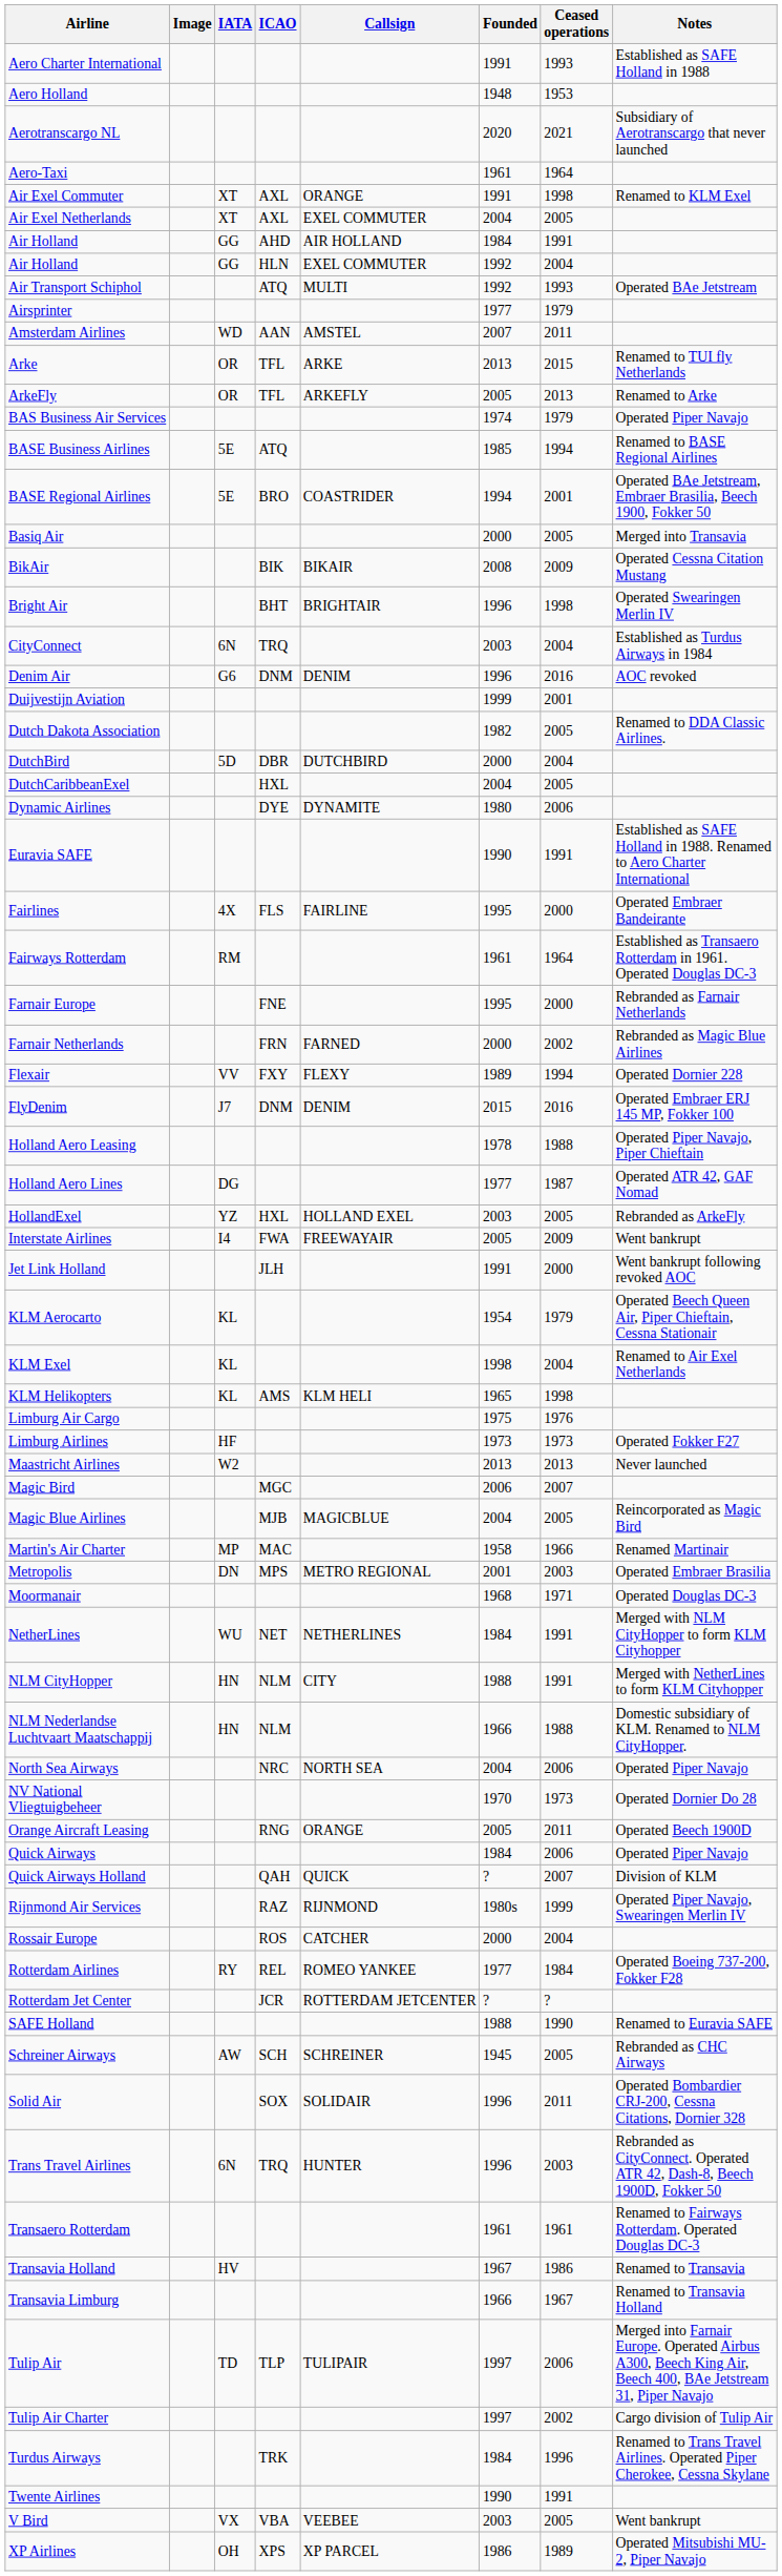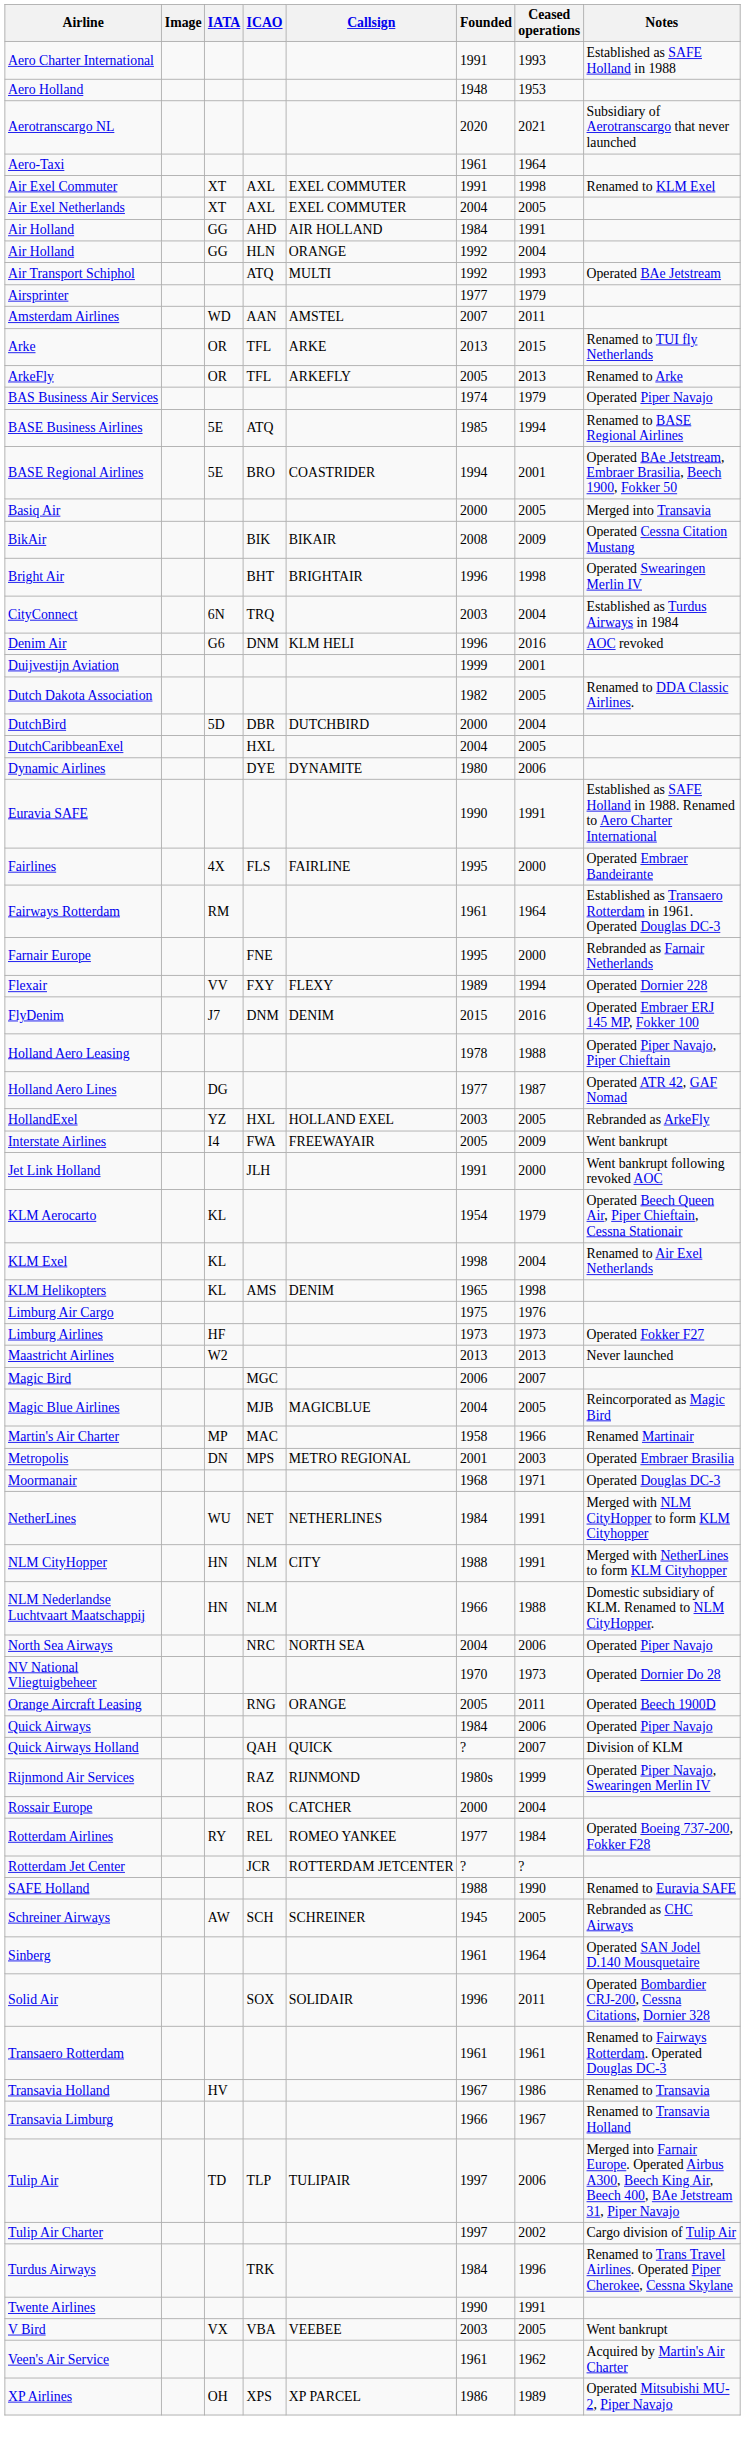Air Exel Commuter | Callsign: ORANGE -> EXEL COMMUTER
Air Holland / HLN | Callsign: EXEL COMMUTER -> ORANGE
Denim Air | Callsign: DENIM -> KLM HELI
- row: Farnair Netherlands | FRN | FARNED | 2000 | 2002 | Rebranded as Magic Blue Airlines
KLM Helikopters | Callsign: KLM HELI -> DENIM
+ row: Sinberg | 1961 | 1964 | Operated SAN Jodel D.140 Mousquetaire
- row: Trans Travel Airlines | 6N | TRQ | HUNTER | 1996 | 2003 | Rebranded as CityConnect. Operated ATR 42, Dash-8, Beech 1900D, Fokker 50
+ row: Veen's Air Service | 1961 | 1962 | Acquired by Martin's Air Charter
